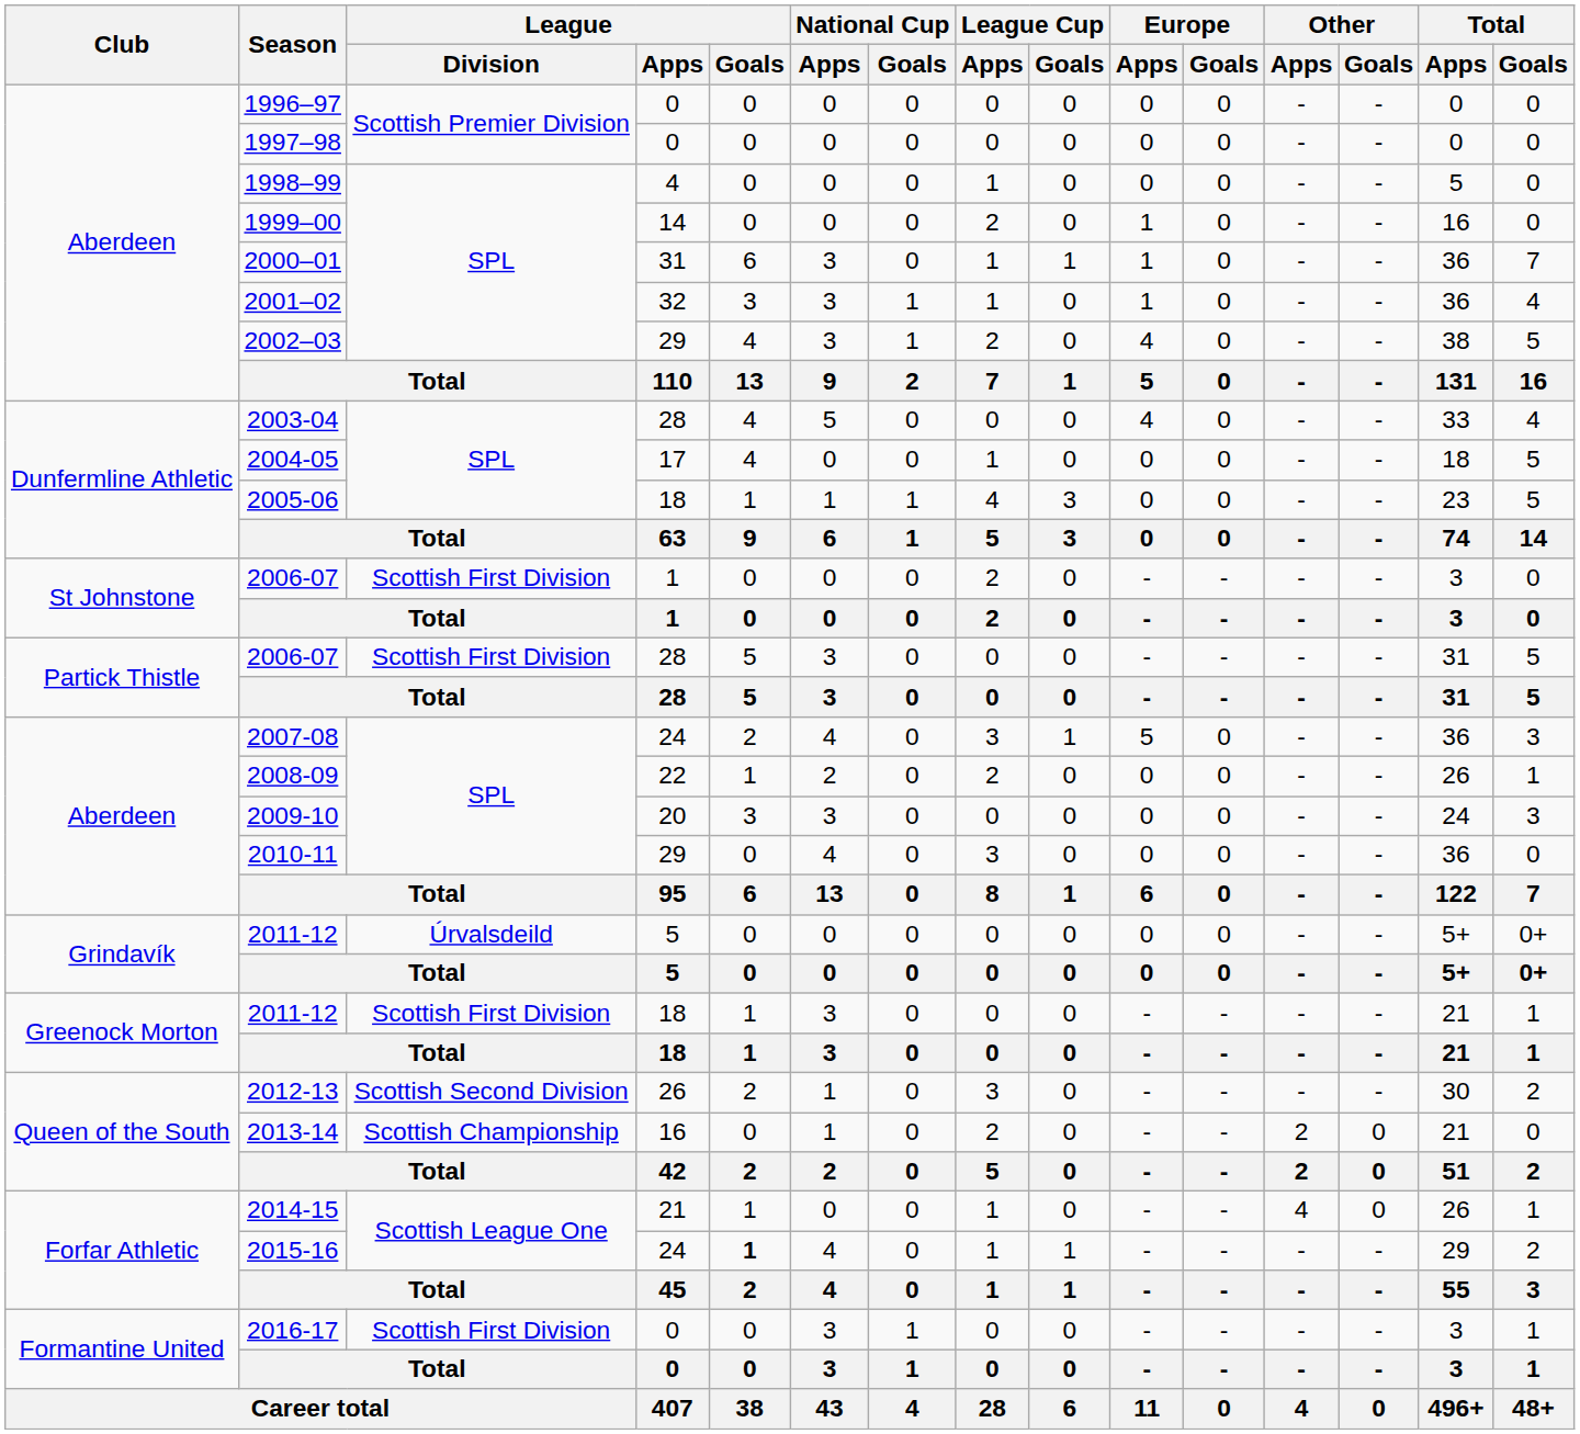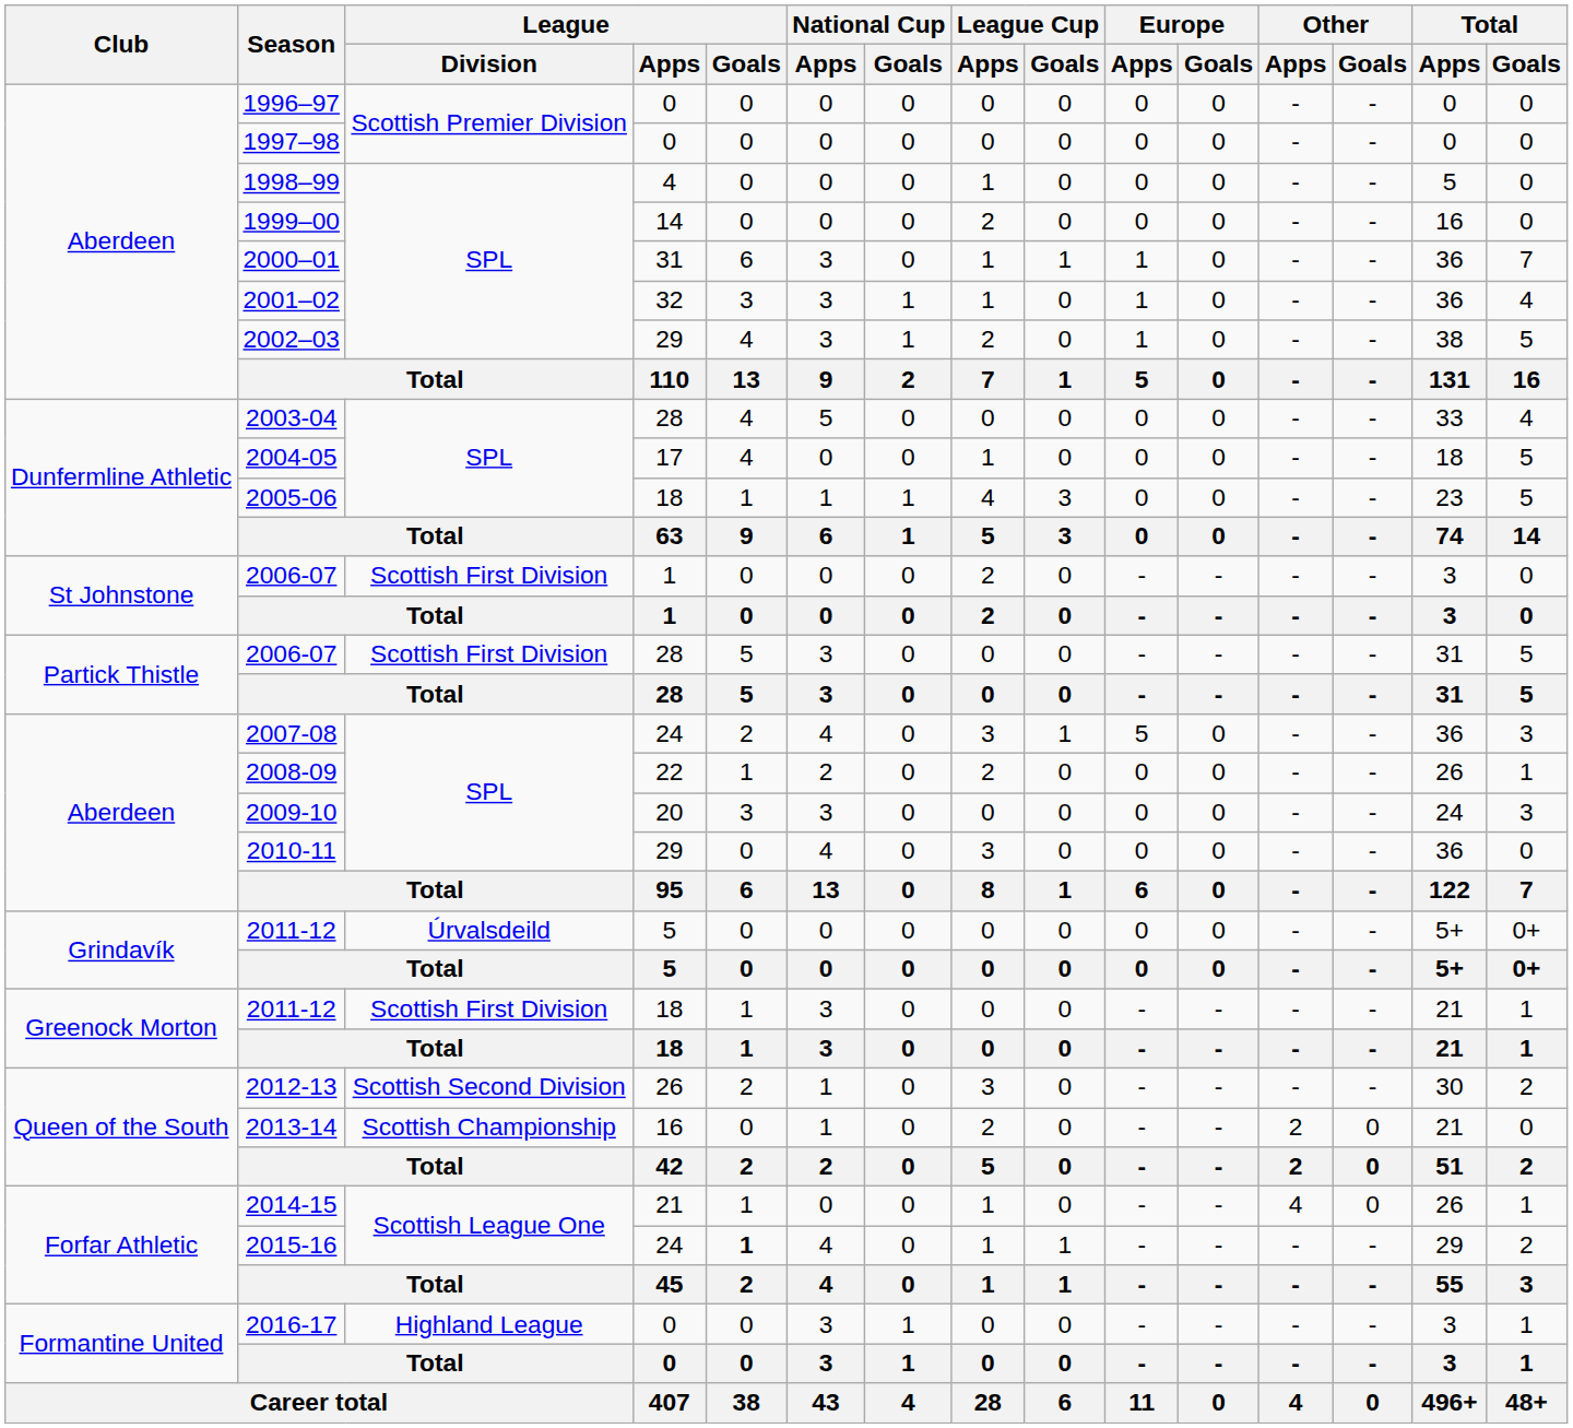1999–00 | Europe / Apps: 1 -> 0
2002–03 | Europe / Apps: 4 -> 1
2003-04 | Europe / Apps: 4 -> 0
2016-17 | League / Division: Scottish First Division -> Highland League
